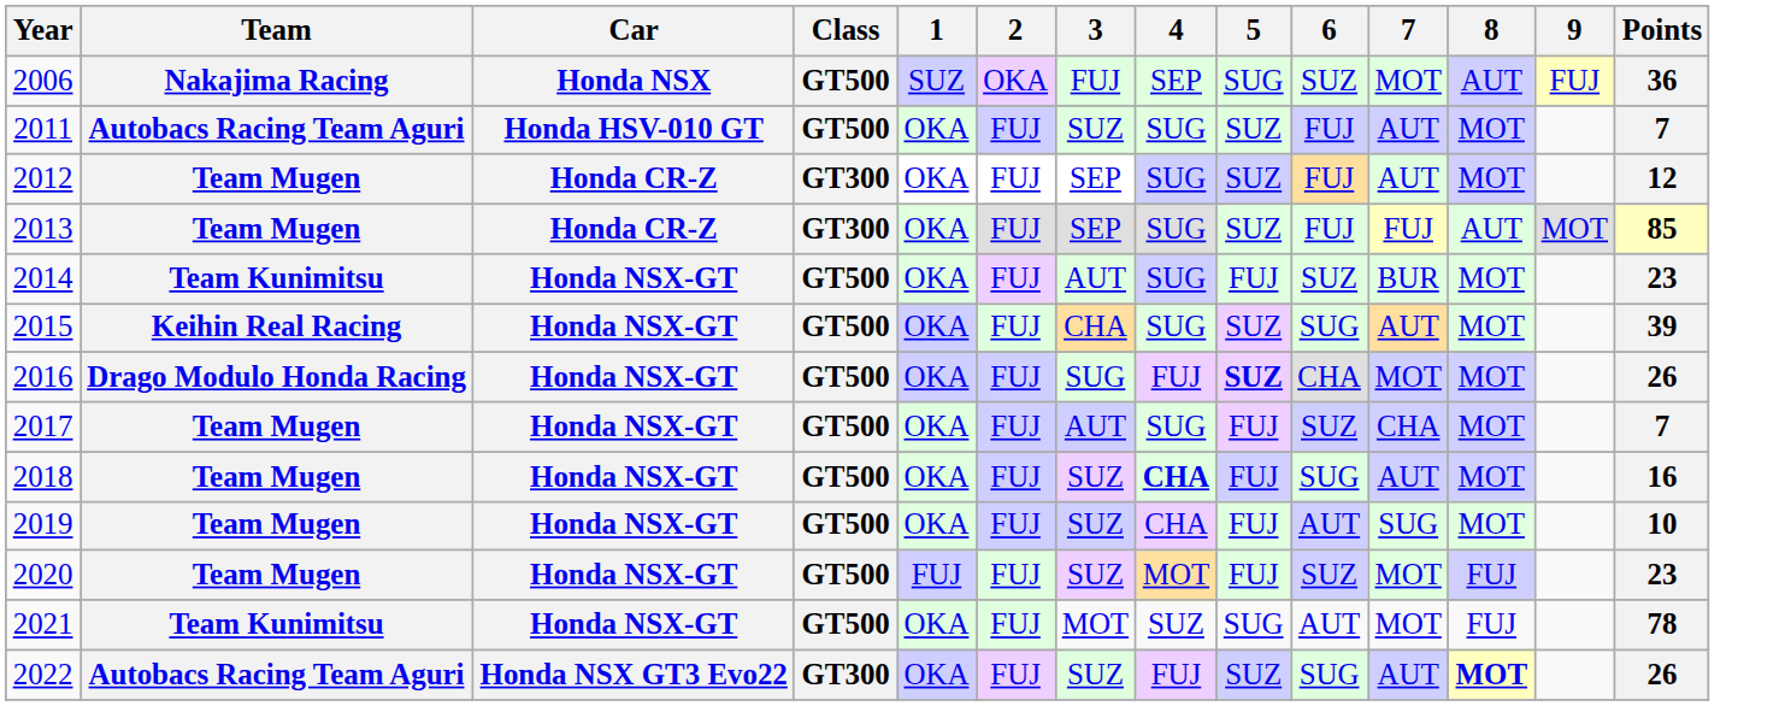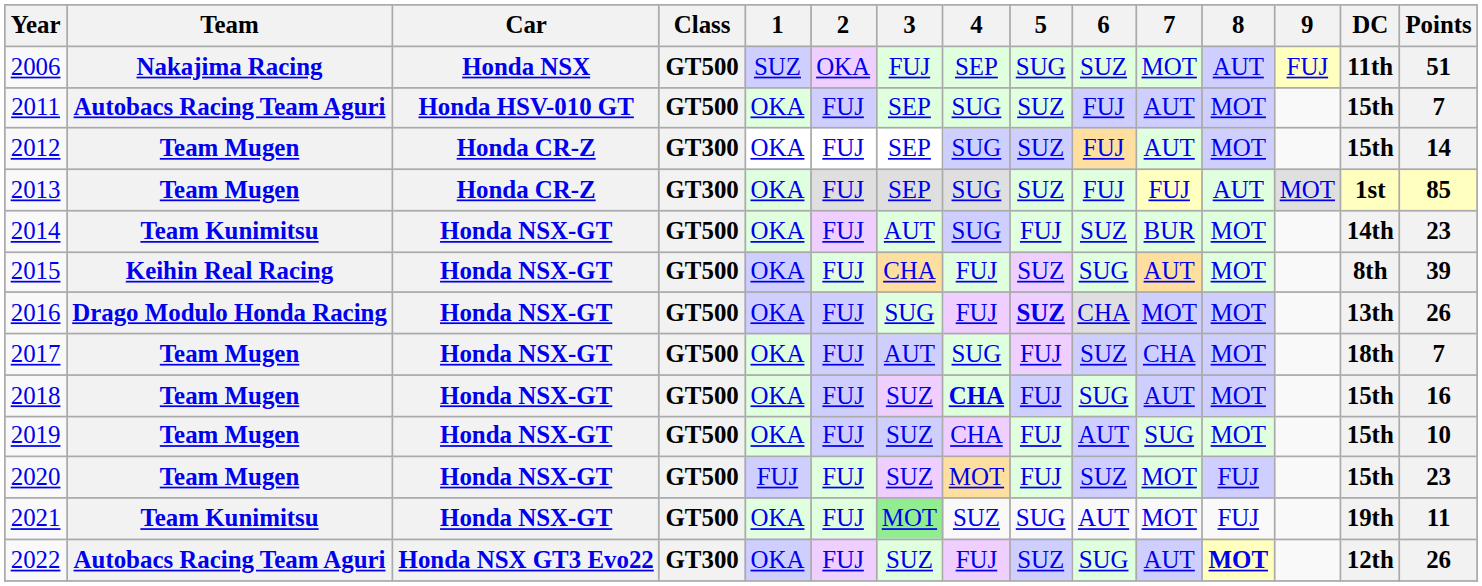+ column: DC | 11th | 15th | 15th | 1st | 14th | 8th | 13th | 18th | 15th | 15th | 15th | 19th | 12th
2006 | Points: 36 -> 51
2011 | 3: SUZ -> SEP
2012 | Points: 12 -> 14
2015 | 4: SUG -> FUJ
2021 | 3: no background -> lightgreen background
2021 | Points: 78 -> 11
